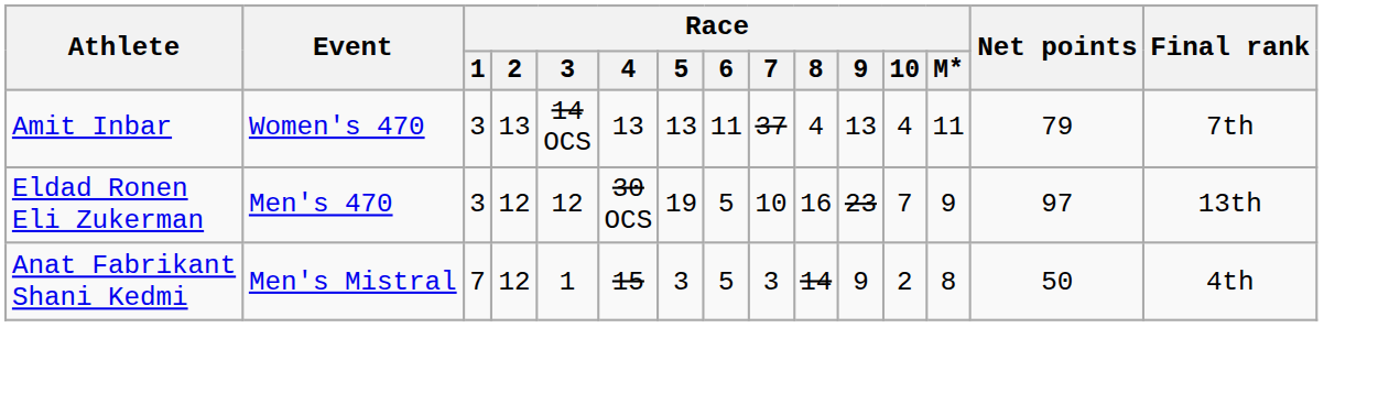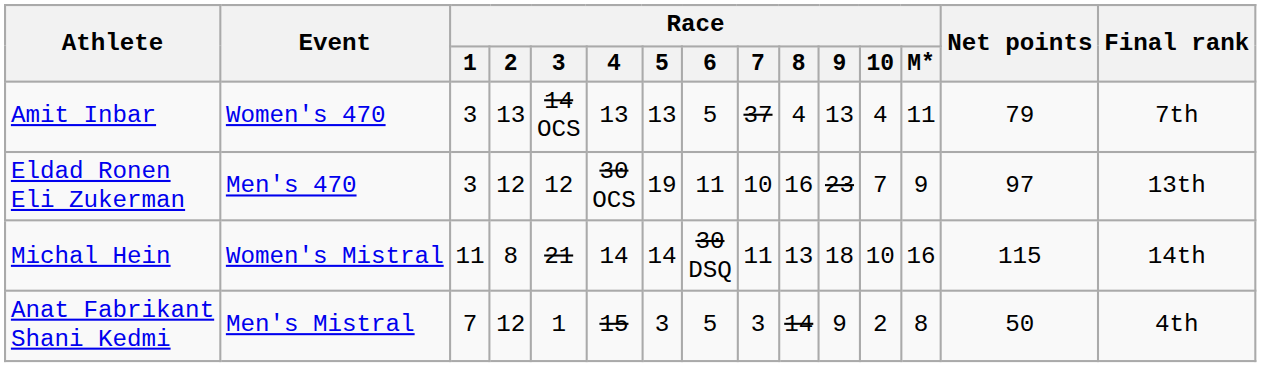Amit Inbar | Race / 6: 11 -> 5
Eldad Ronen Eli Zukerman | Race / 6: 5 -> 11
+ row: Michal Hein | Women's Mistral | 11 | 8 | 21 | 14 | 14 | 30 DSQ | 11 | 13 | 18 | 10 | 16 | 115 | 14th
